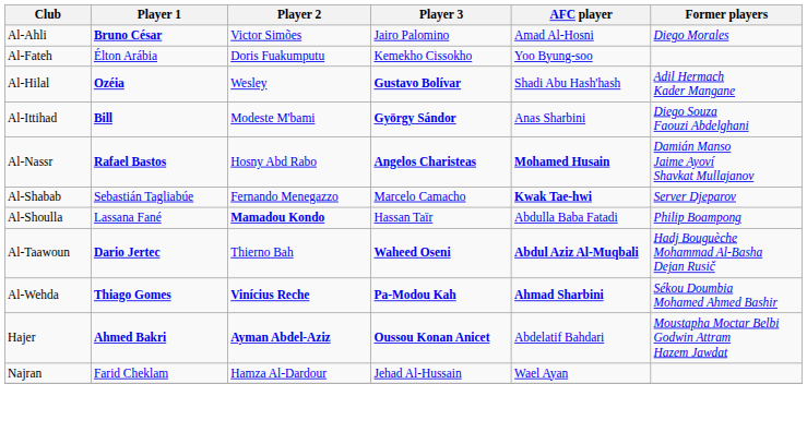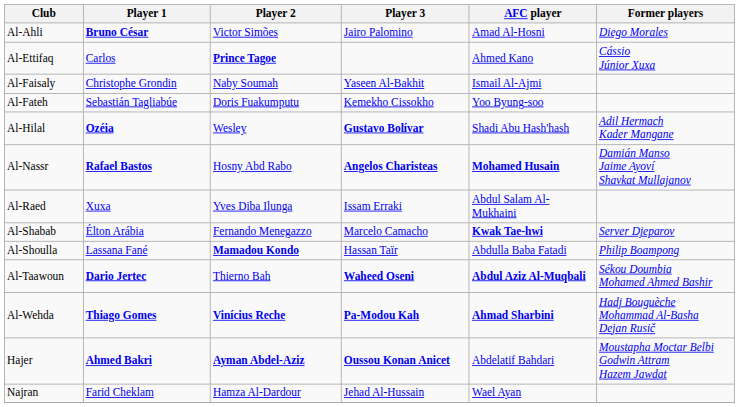+ row: Al-Ettifaq | Carlos | Prince Tagoe | Ahmed Kano | Cássio Júnior Xuxa
+ row: Al-Faisaly | Christophe Grondin | Naby Soumah | Yaseen Al-Bakhit | Ismail Al-Ajmi
Al-Fateh | Player 1: Élton Arábia -> Sebastián Tagliabúe
- row: Al-Ittihad | Bill | Modeste M'bami | György Sándor | Anas Sharbini | Diego Souza Faouzi Abdelghani
+ row: Al-Raed | Xuxa | Yves Diba Ilunga | Issam Erraki | Abdul Salam Al-Mukhaini
Al-Shabab | Player 1: Sebastián Tagliabúe -> Élton Arábia
Al-Taawoun | Former players: Hadj Bouguèche Mohammad Al-Basha Dejan Rusič -> Sékou Doumbia Mohamed Ahmed Bashir
Al-Wehda | Former players: Sékou Doumbia Mohamed Ahmed Bashir -> Hadj Bouguèche Mohammad Al-Basha Dejan Rusič
